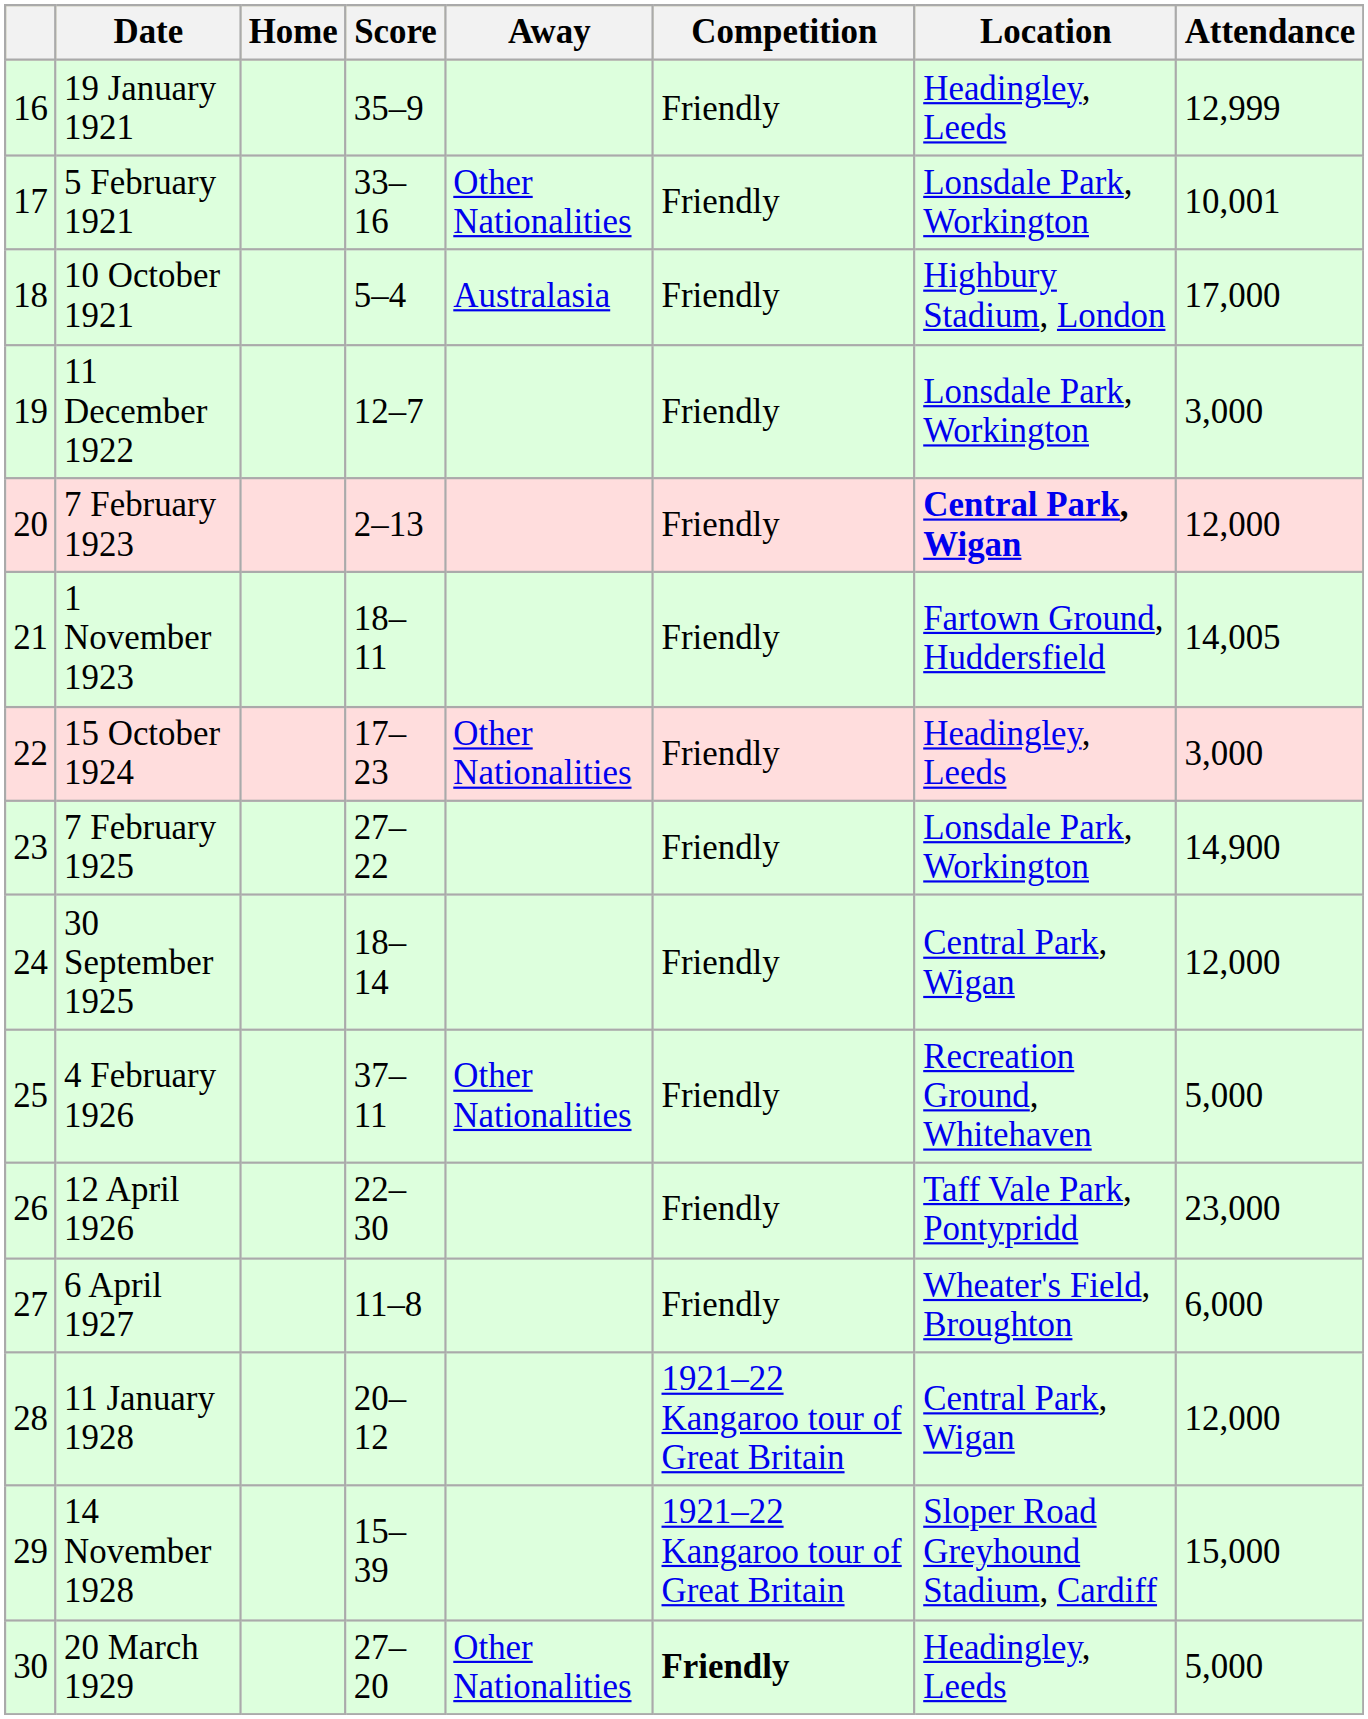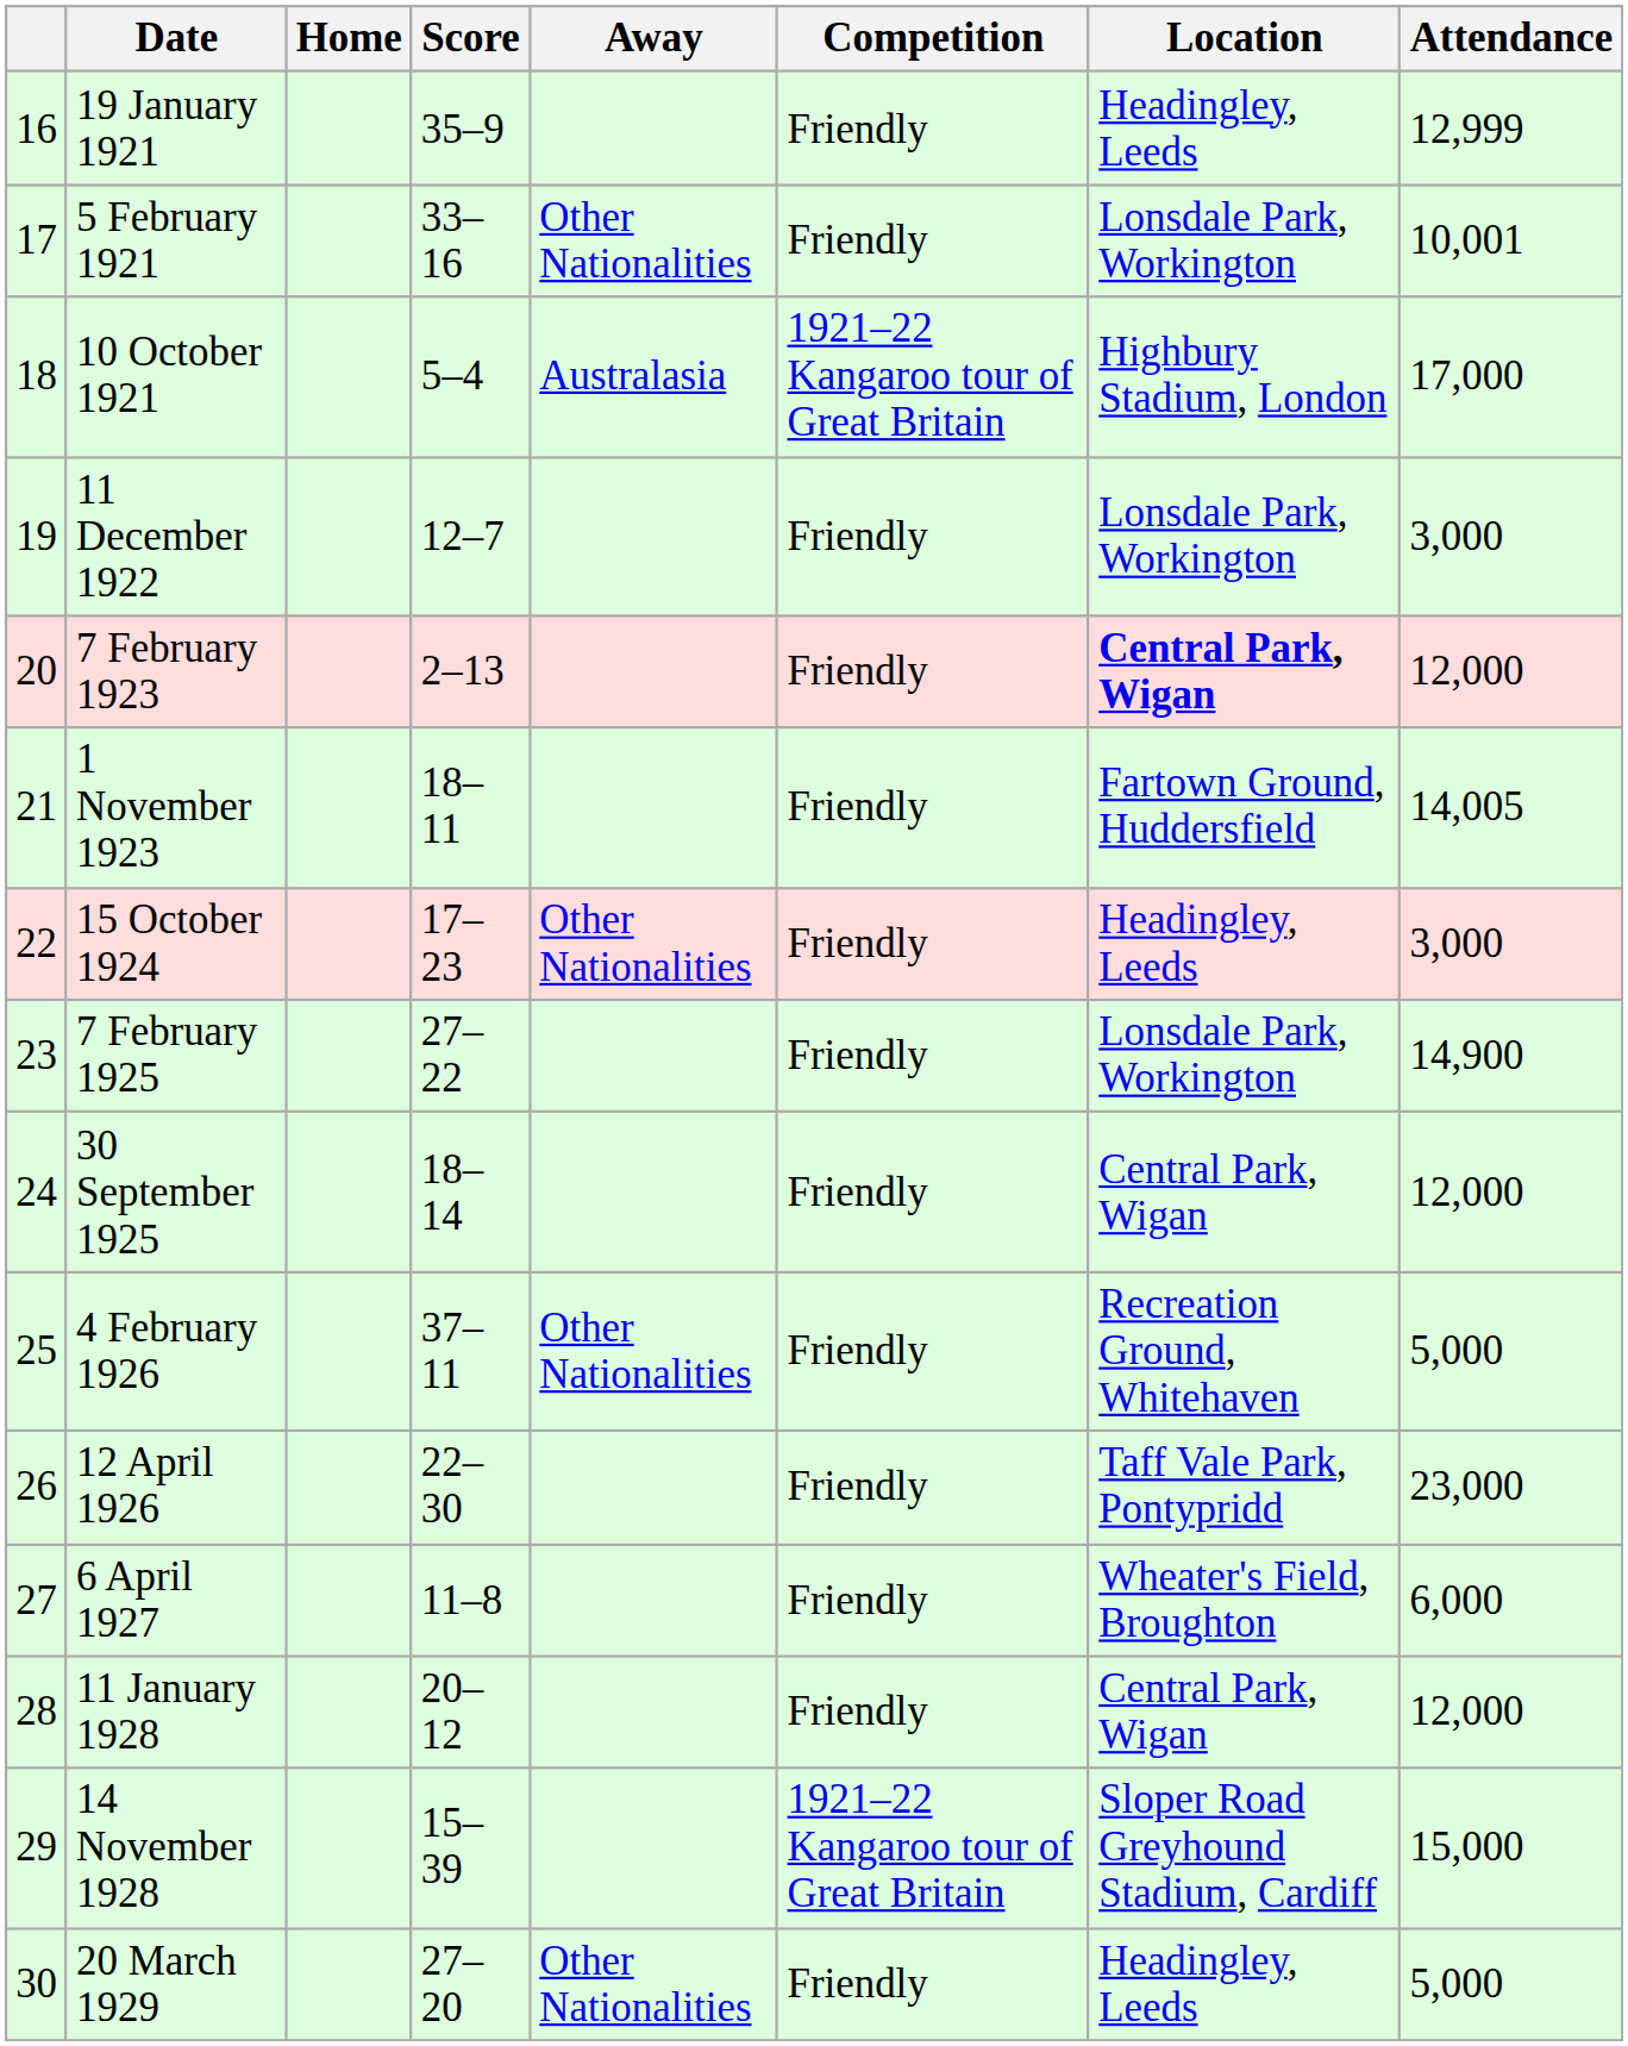10 October 1921 | Competition: Friendly -> 1921–22 Kangaroo tour of Great Britain
11 January 1928 | Competition: 1921–22 Kangaroo tour of Great Britain -> Friendly
20 March 1929 | Competition: bold -> normal
